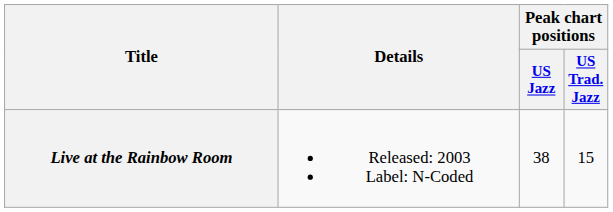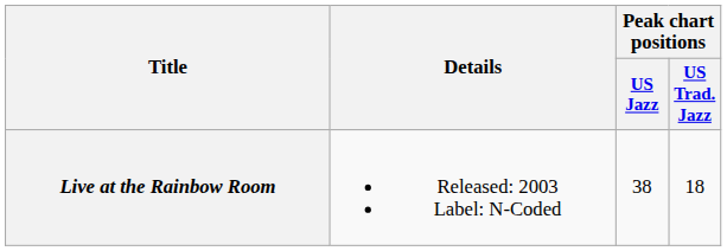Live at the Rainbow Room | Peak chart positions / US Trad. Jazz: 15 -> 18
